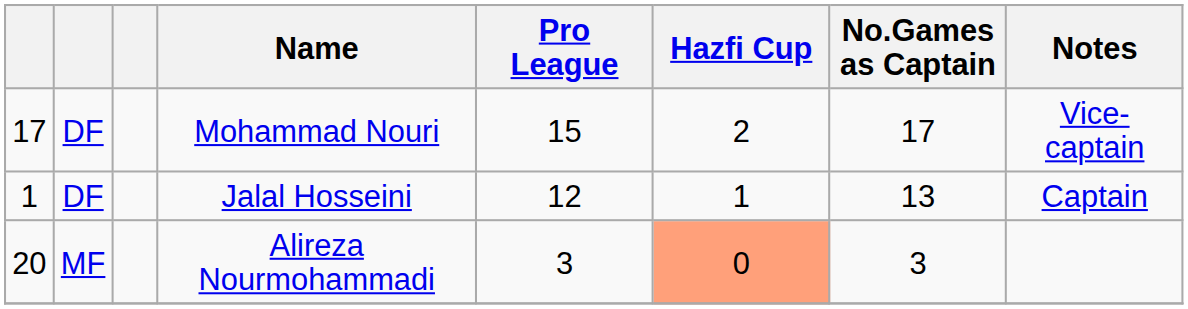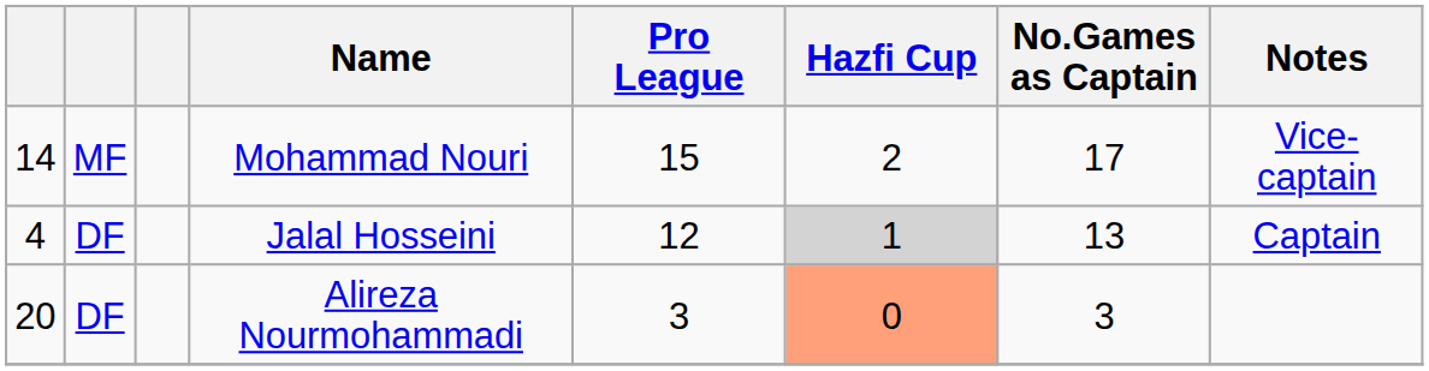Mohammad Nouri | column 1: 17 -> 14
Mohammad Nouri | column 2: DF -> MF
Jalal Hosseini | column 1: 1 -> 4
Jalal Hosseini | Hazfi Cup: no background -> lightgrey background
Alireza Nourmohammadi | column 2: MF -> DF
